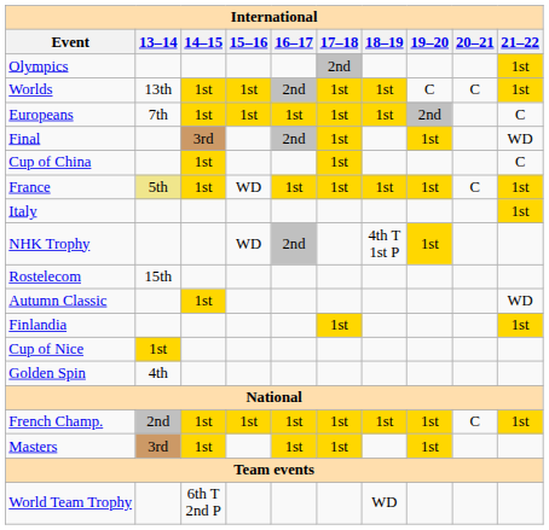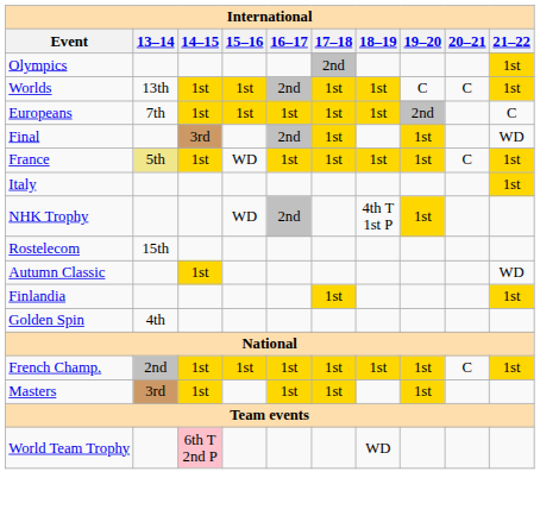- row: Cup of China | 1st | 1st | C
- row: Cup of Nice | 1st
World Team Trophy | 14–15: no background -> pink background
